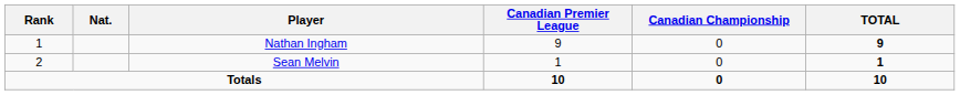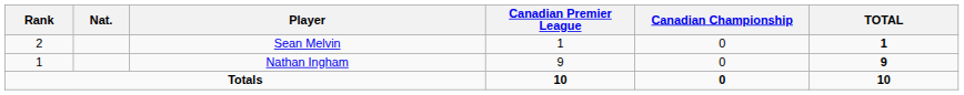rows swapped: Nathan Ingham <-> Sean Melvin
